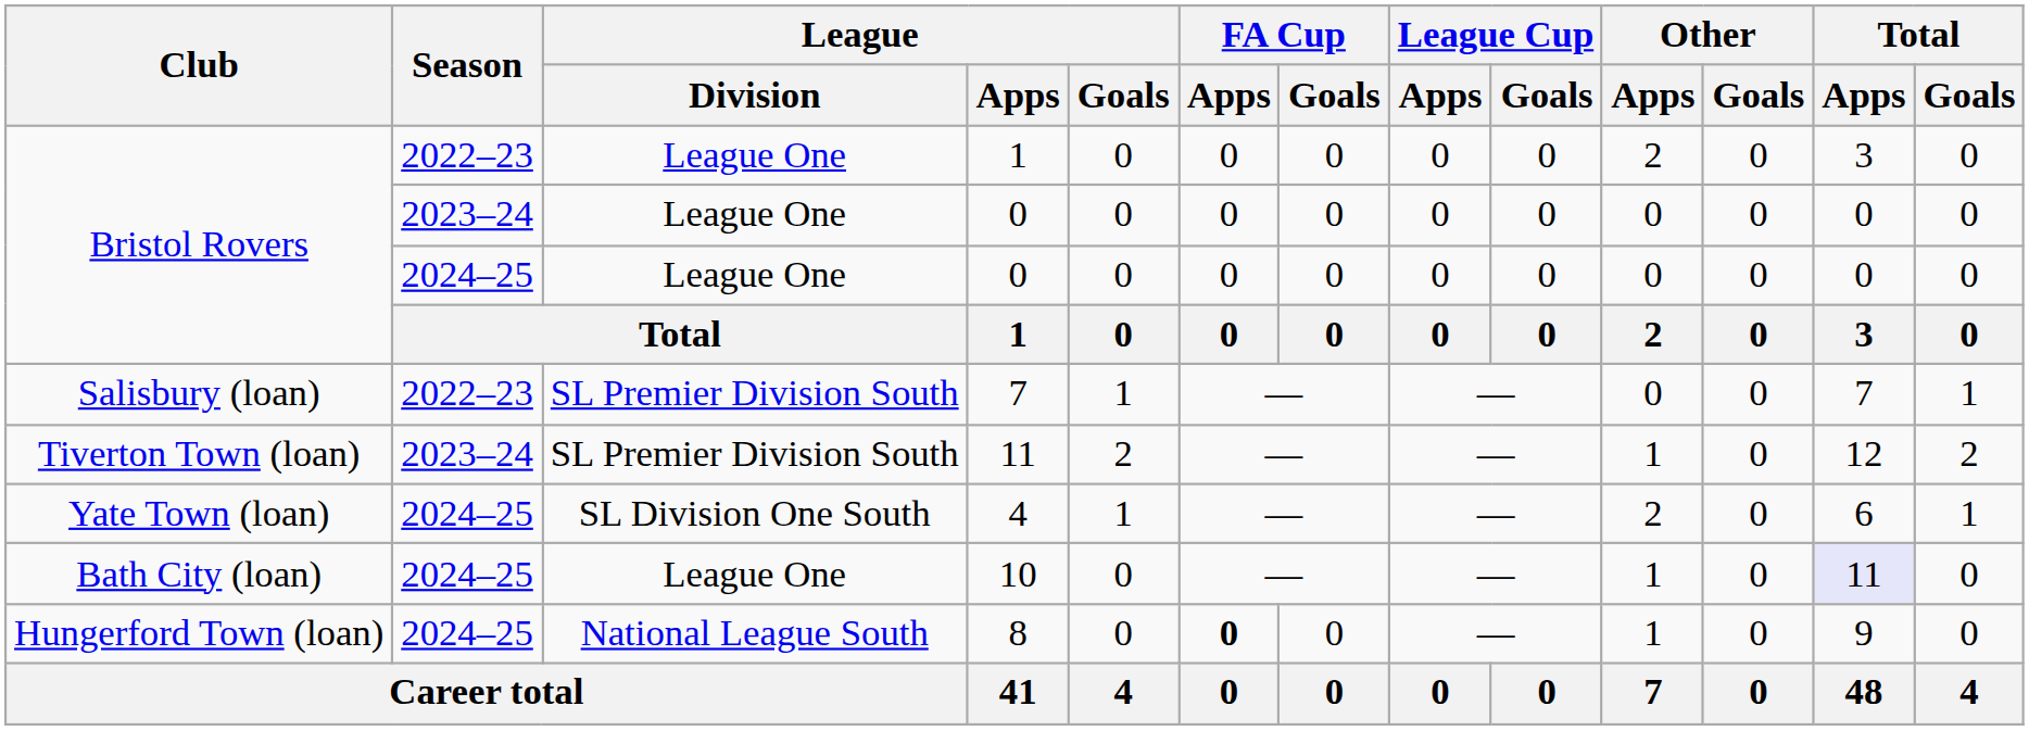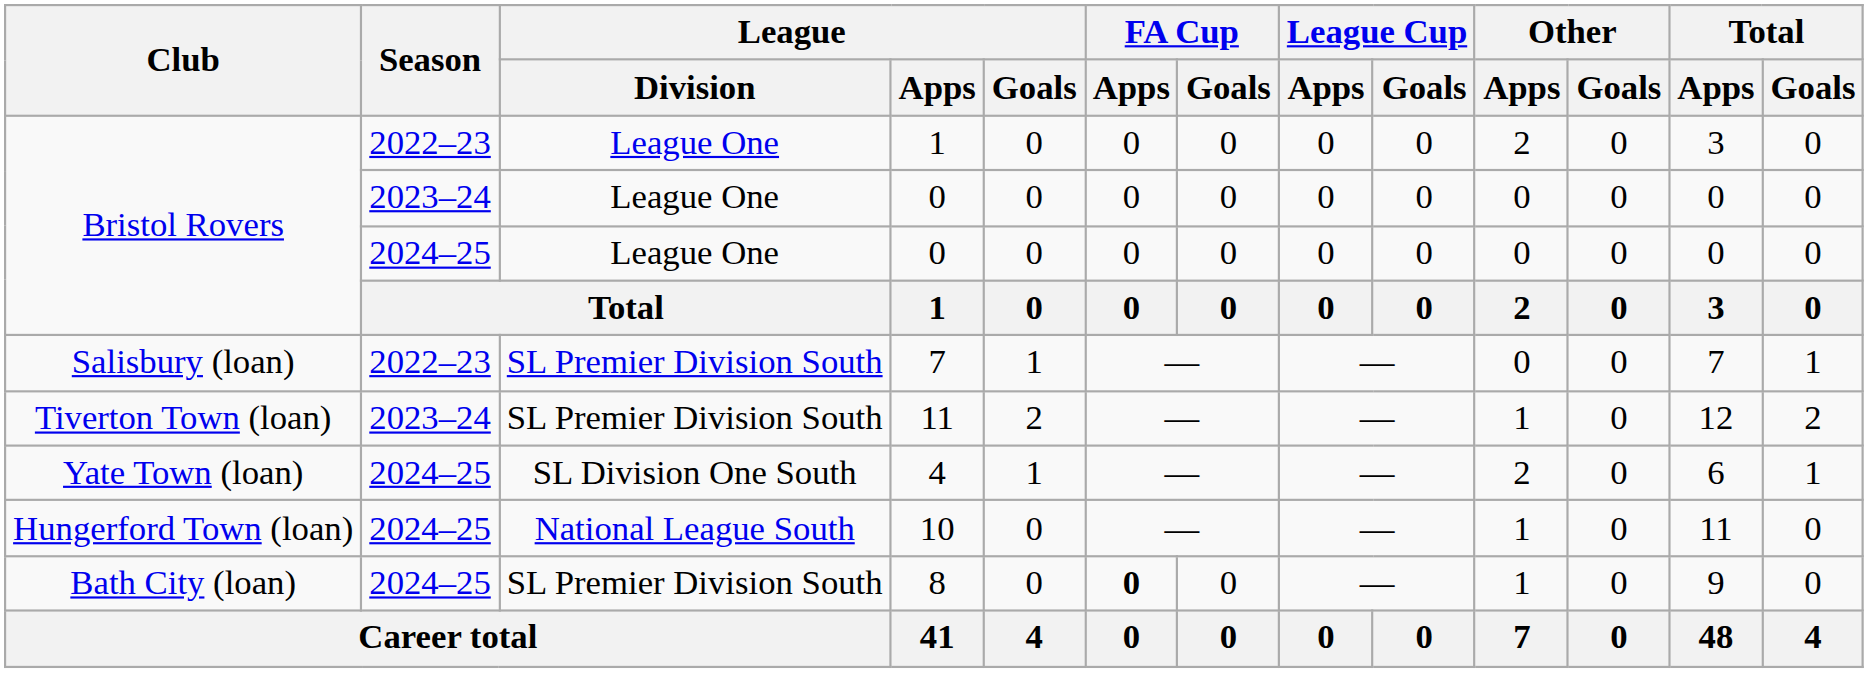10 | Club: Bath City (loan) -> Hungerford Town (loan)
10 | League / Division: League One -> National League South
10 | Total / Apps: lavender background -> no background
8 | Club: Hungerford Town (loan) -> Bath City (loan)
8 | League / Division: National League South -> SL Premier Division South
